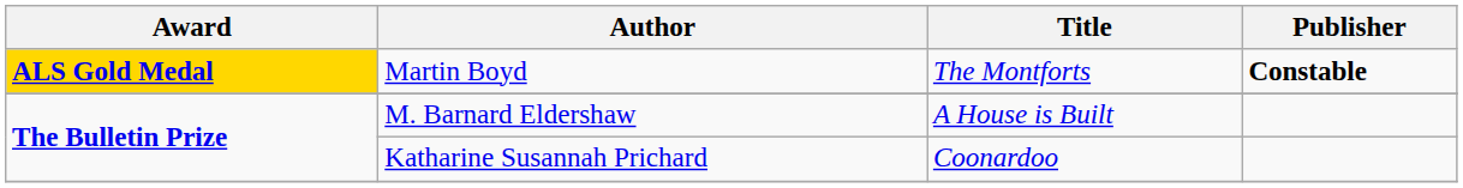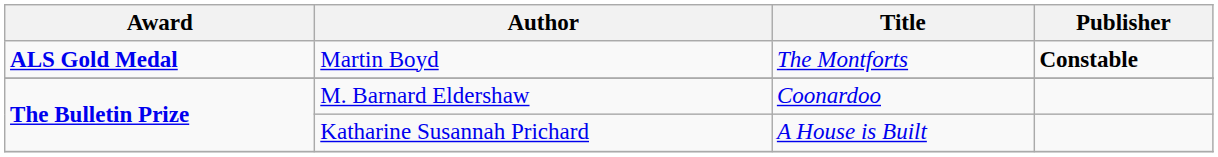Martin Boyd | Award: gold background -> no background
M. Barnard Eldershaw | Title: A House is Built -> Coonardoo
Katharine Susannah Prichard | Title: Coonardoo -> A House is Built
